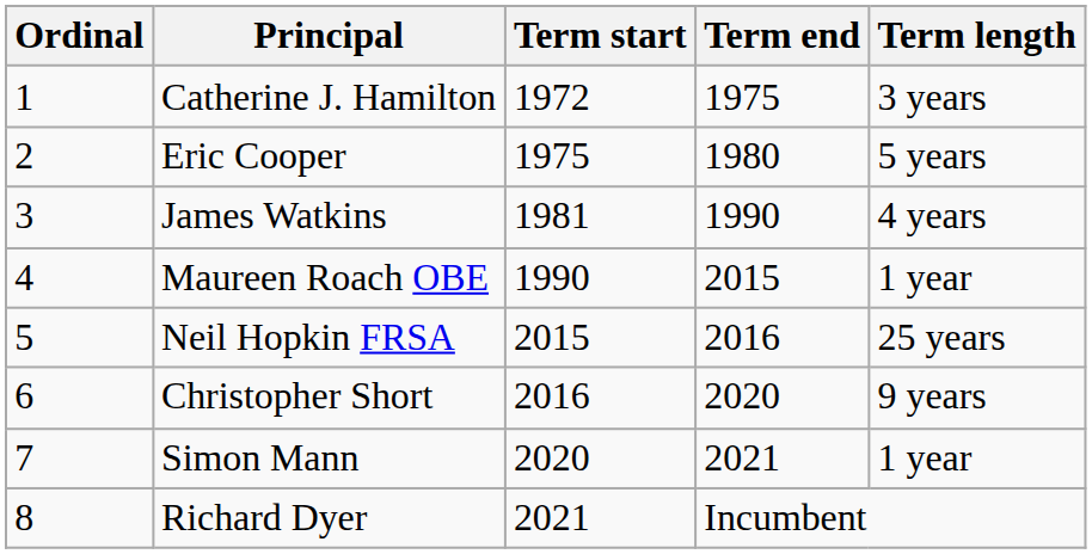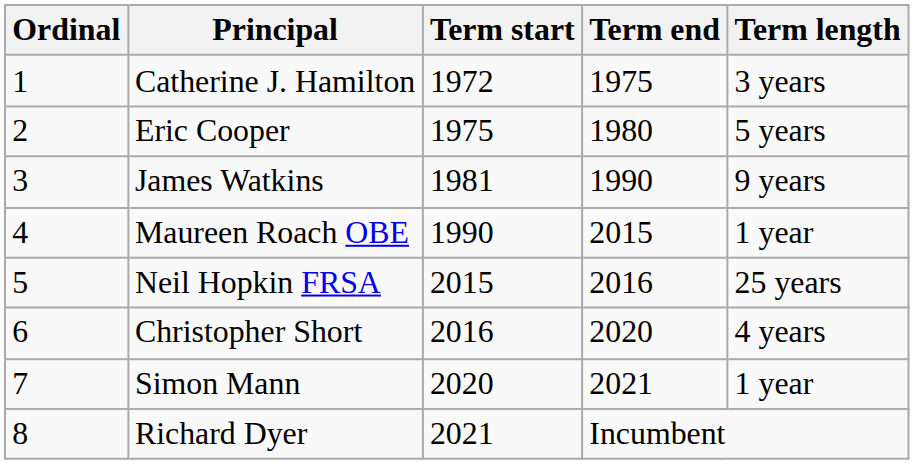James Watkins | Term length: 4 years -> 9 years
Christopher Short | Term length: 9 years -> 4 years
